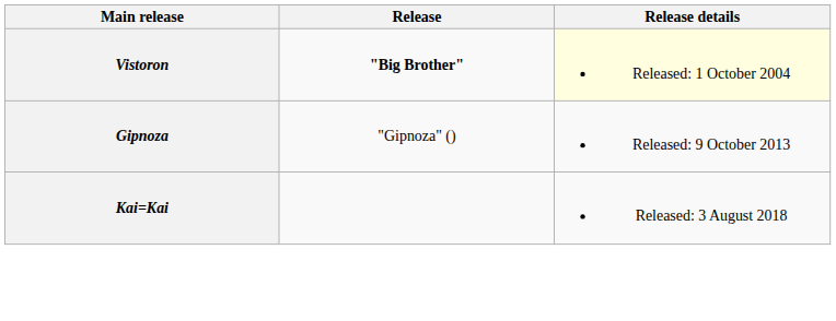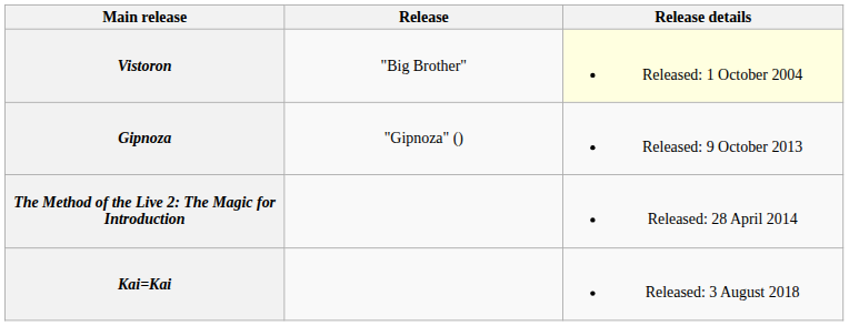Vistoron | Release: bold -> normal
+ row: The Method of the Live 2: The Magic for Introduction | Released: 28 April 2014
